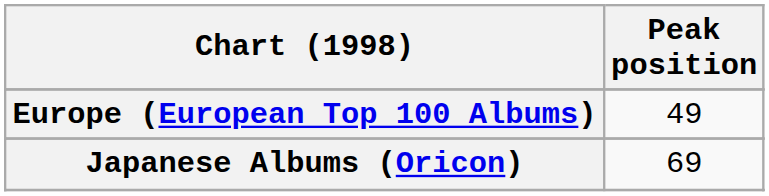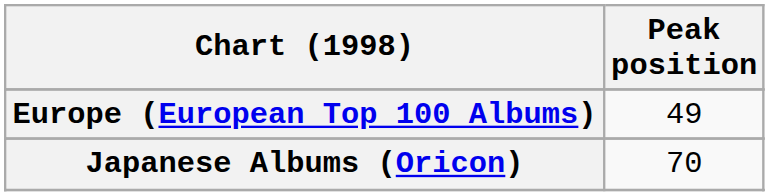Japanese Albums (Oricon) | Peak position: 69 -> 70
